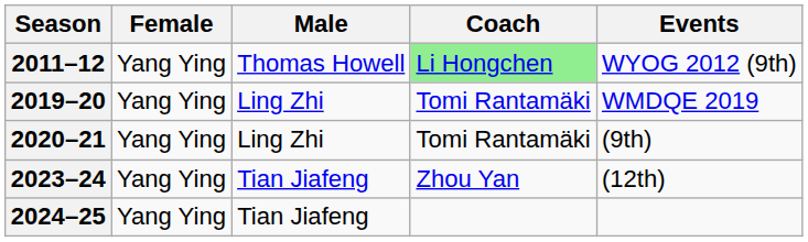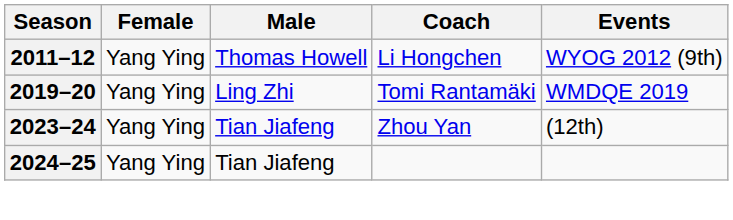2011–12 | Coach: lightgreen background -> no background
- row: 2020–21 | Yang Ying | Ling Zhi | Tomi Rantamäki | (9th)
